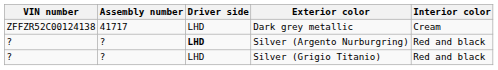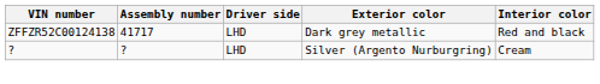Dark grey metallic | Interior color: Cream -> Red and black
Silver (Argento Nurburgring) | Driver side: bold -> normal
Silver (Argento Nurburgring) | Interior color: Red and black -> Cream
- row: ? | ? | LHD | Silver (Grigio Titanio) | Red and black
